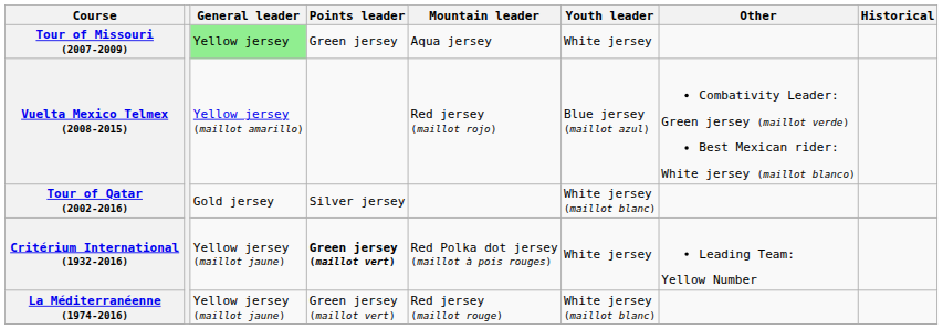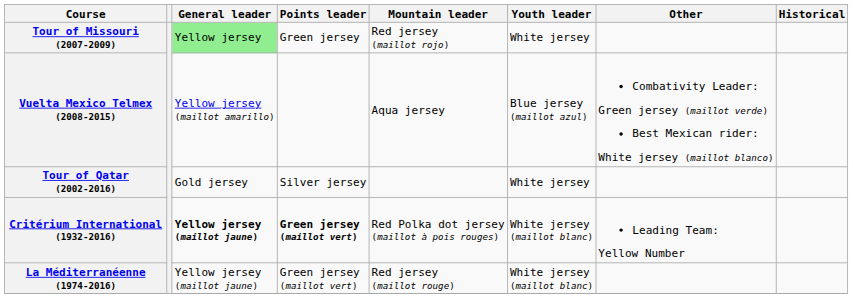Tour of Missouri (2007-2009) | Mountain leader: Aqua jersey -> Red jersey (maillot rojo)
Vuelta Mexico Telmex (2008-2015) | Mountain leader: Red jersey (maillot rojo) -> Aqua jersey
Tour of Qatar (2002-2016) | Youth leader: White jersey (maillot blanc) -> White jersey
Critérium International (1932-2016) | General leader: normal -> bold
Critérium International (1932-2016) | Youth leader: White jersey -> White jersey (maillot blanc)
